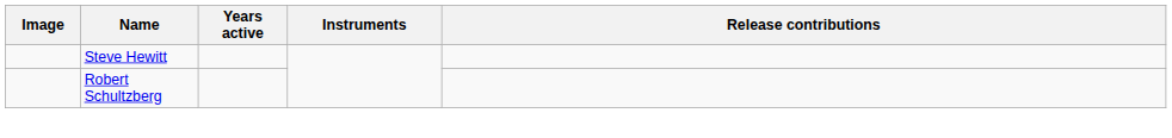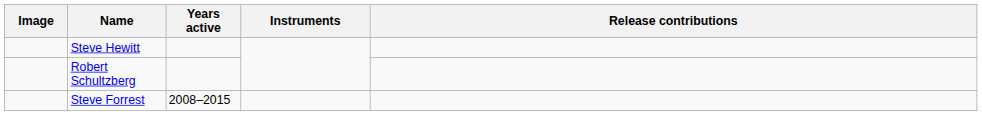+ row: Steve Forrest | 2008–2015
